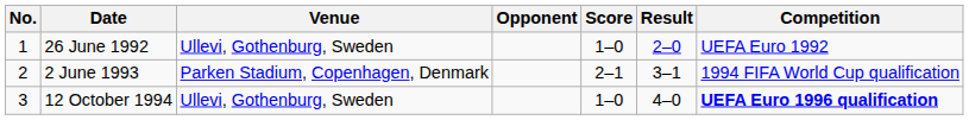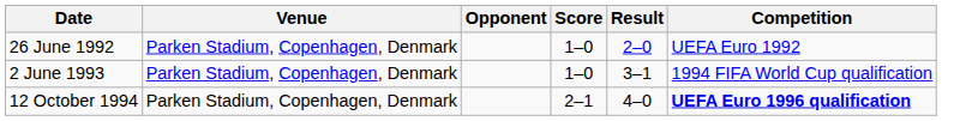- column: No. | 1 | 2 | 3
26 June 1992 | Venue: Ullevi, Gothenburg, Sweden -> Parken Stadium, Copenhagen, Denmark
2 June 1993 | Score: 2–1 -> 1–0
12 October 1994 | Venue: Ullevi, Gothenburg, Sweden -> Parken Stadium, Copenhagen, Denmark
12 October 1994 | Score: 1–0 -> 2–1
